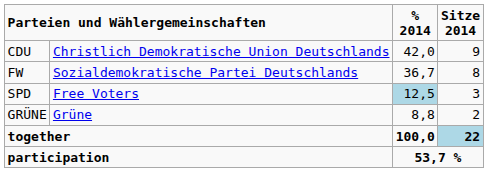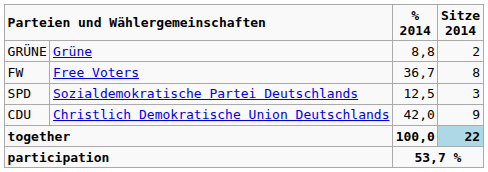rows swapped: CDU <-> GRÜNE
FW | column 2: Sozialdemokratische Partei Deutschlands -> Free Voters
SPD | column 2: Free Voters -> Sozialdemokratische Partei Deutschlands
SPD | % 2014: lightblue background -> no background
